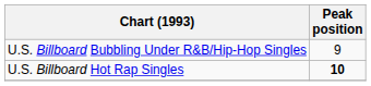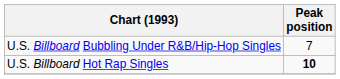U.S. Billboard Bubbling Under R&B/Hip-Hop Singles | Peak position: 9 -> 7
